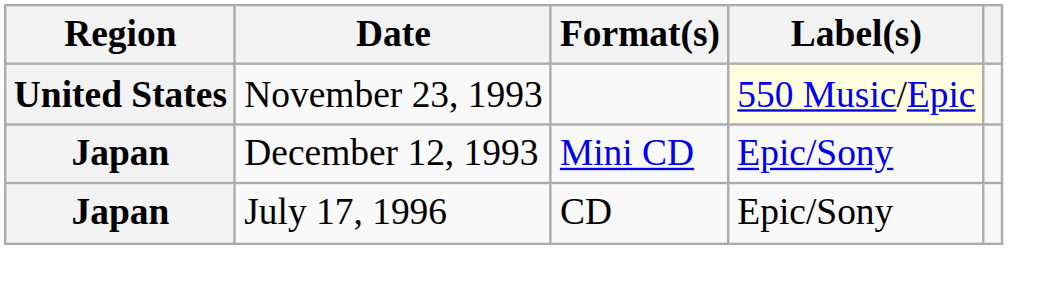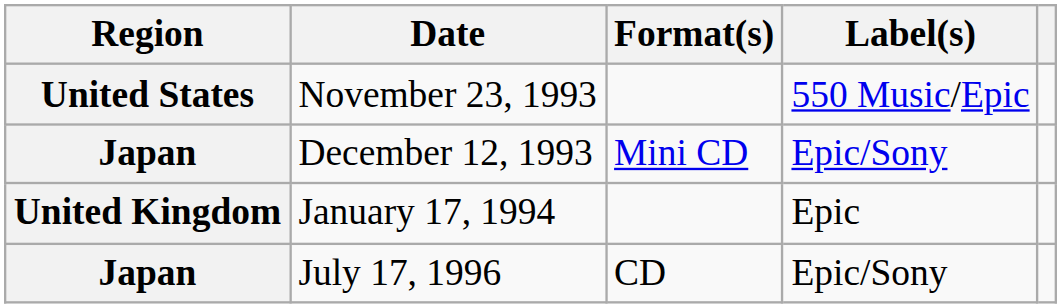November 23, 1993 | Label(s): lightyellow background -> no background
+ row: United Kingdom | January 17, 1994 | Epic
